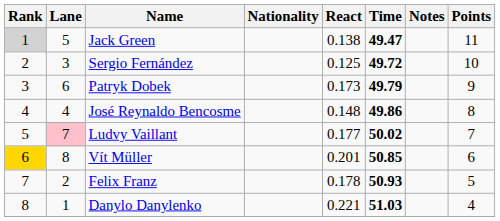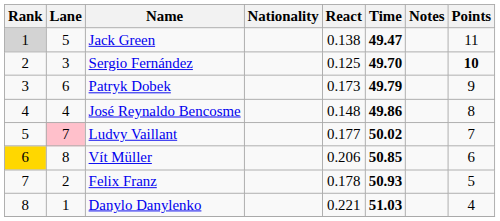Sergio Fernández | Time: 49.72 -> 49.70
Sergio Fernández | Points: normal -> bold
Vít Müller | React: 0.201 -> 0.206
